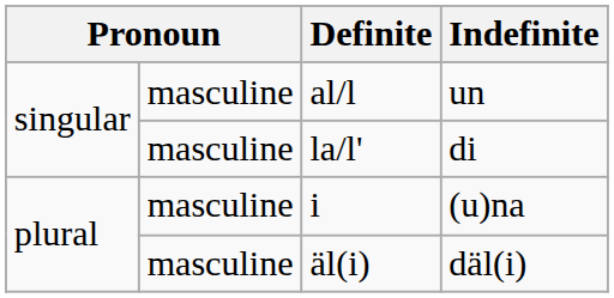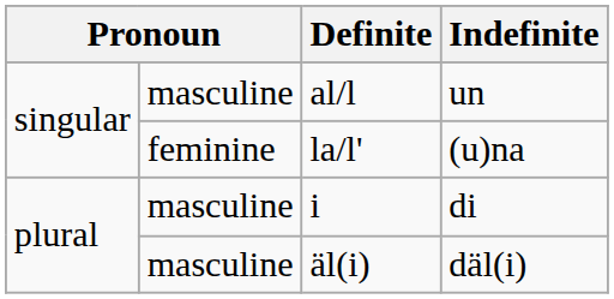la/l' | column 2: masculine -> feminine
la/l' | Indefinite: di -> (u)na
i | Indefinite: (u)na -> di
